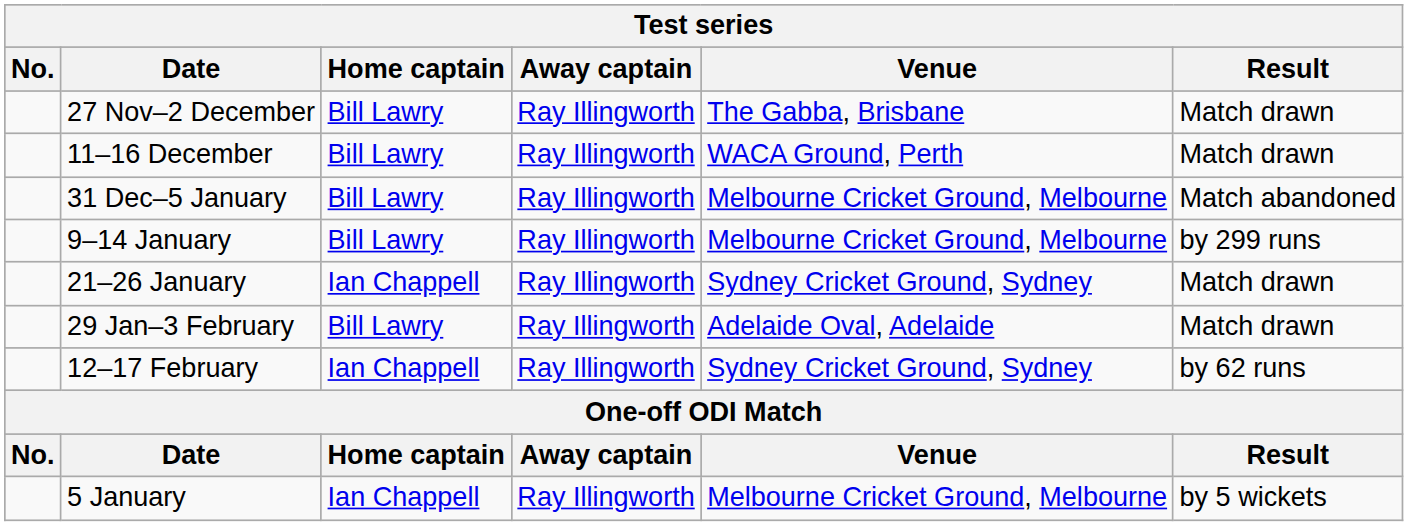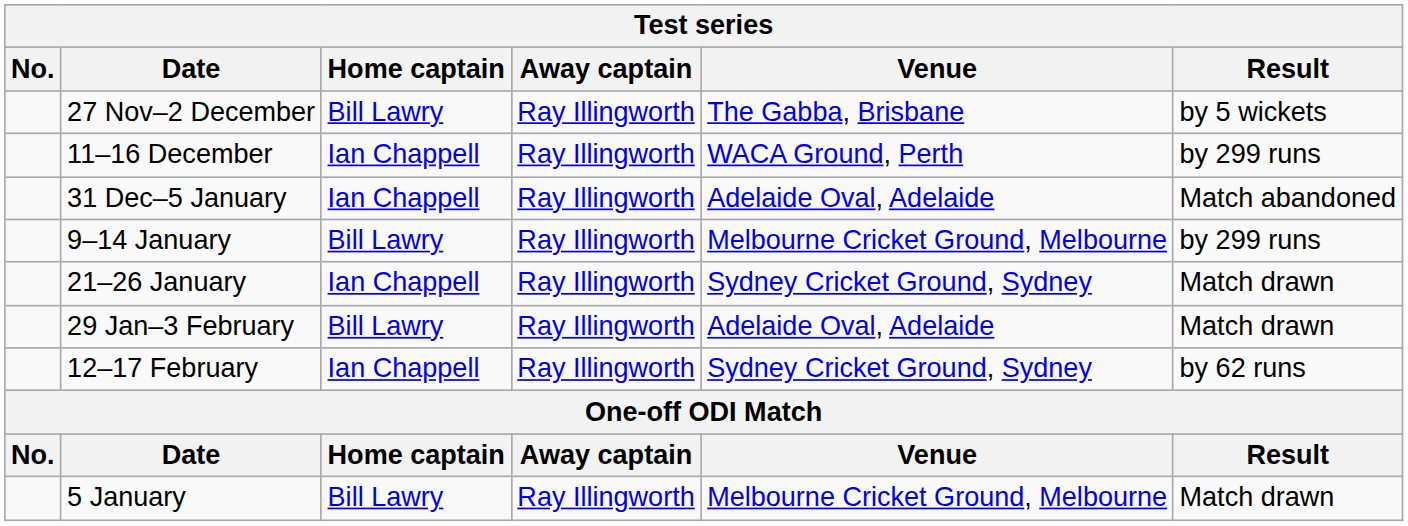27 Nov–2 December | Result: Match drawn -> by 5 wickets
11–16 December | Home captain: Bill Lawry -> Ian Chappell
11–16 December | Result: Match drawn -> by 299 runs
31 Dec–5 January | Home captain: Bill Lawry -> Ian Chappell
31 Dec–5 January | Venue: Melbourne Cricket Ground, Melbourne -> Adelaide Oval, Adelaide
5 January | Home captain: Ian Chappell -> Bill Lawry
5 January | Result: by 5 wickets -> Match drawn
